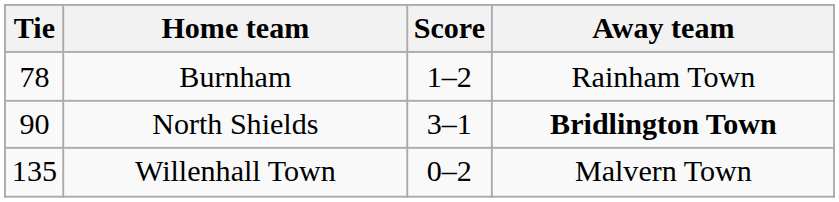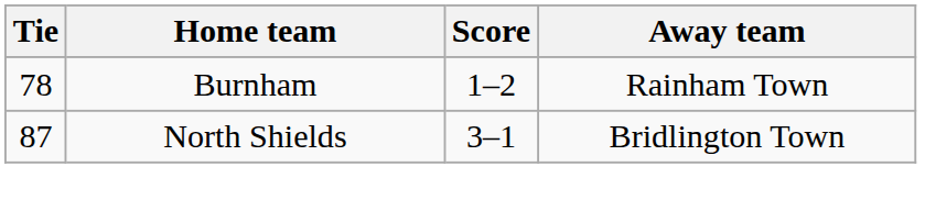North Shields | Tie: 90 -> 87
North Shields | Away team: bold -> normal
- row: 135 | Willenhall Town | 0–2 | Malvern Town
